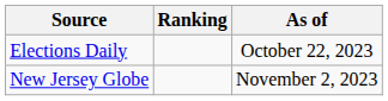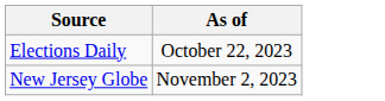- column: Ranking
